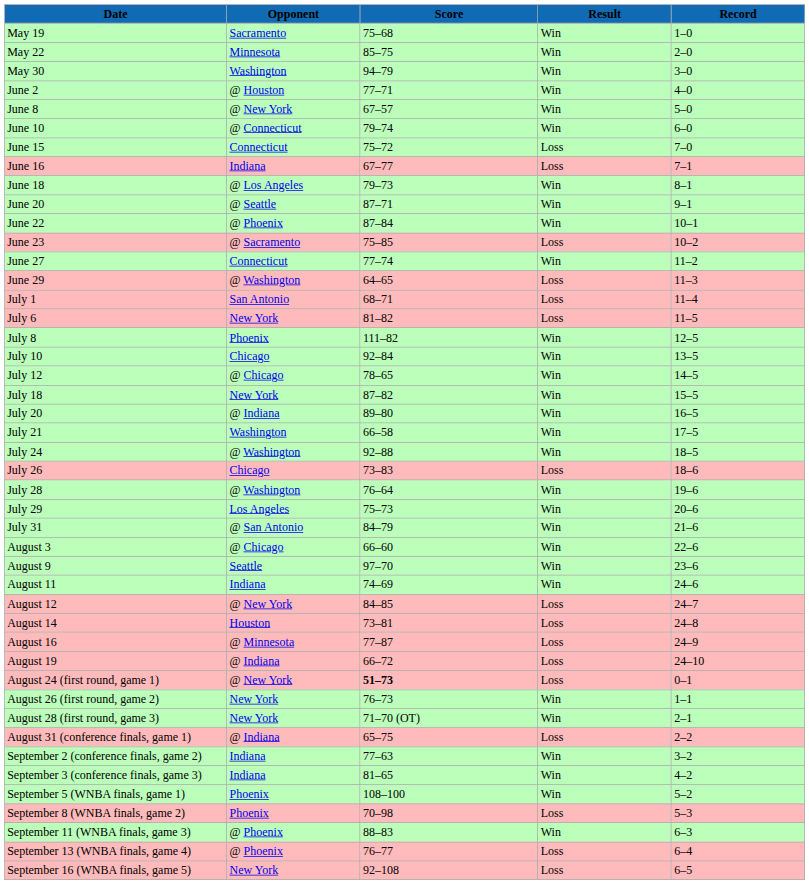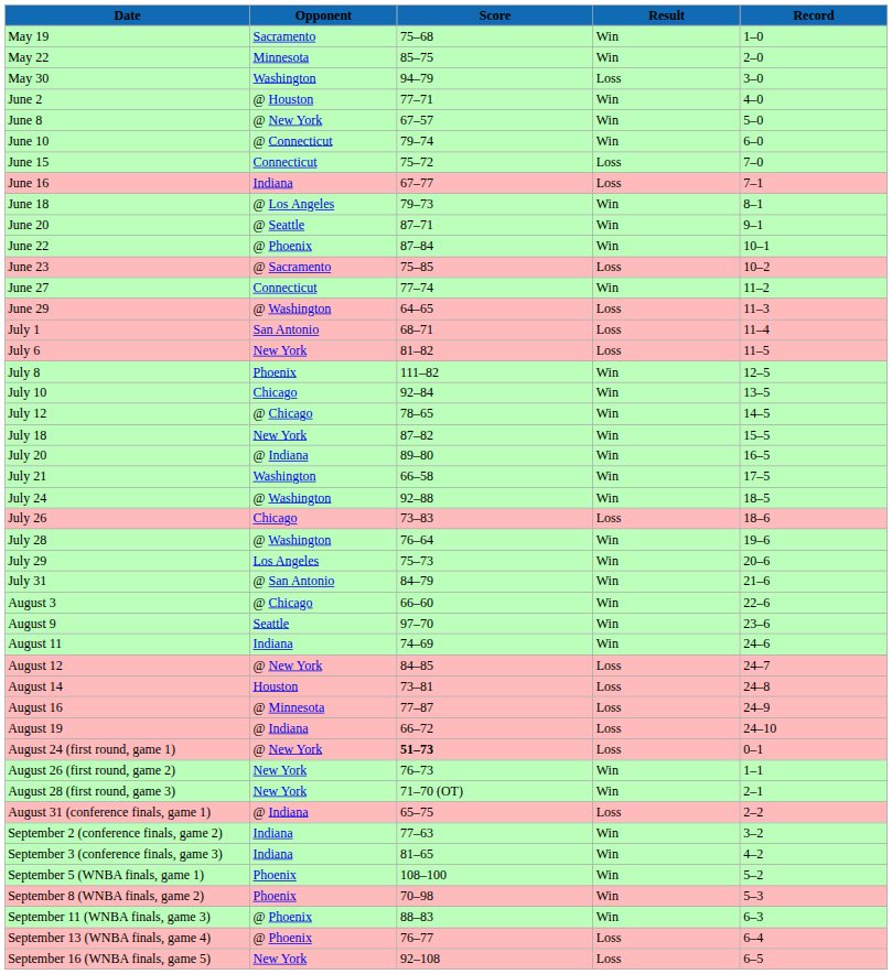May 30 | Result: Win -> Loss
September 8 (WNBA finals, game 2) | Result: Loss -> Win
